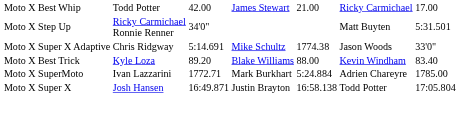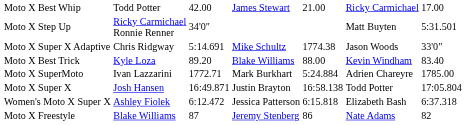+ row: Women's Moto X Super X | Ashley Fiolek | 6:12.472 | Jessica Patterson | 6:15.818 | Elizabeth Bash | 6:37.318
+ row: Moto X Freestyle | Blake Williams | 87 | Jeremy Stenberg | 86 | Nate Adams | 82
